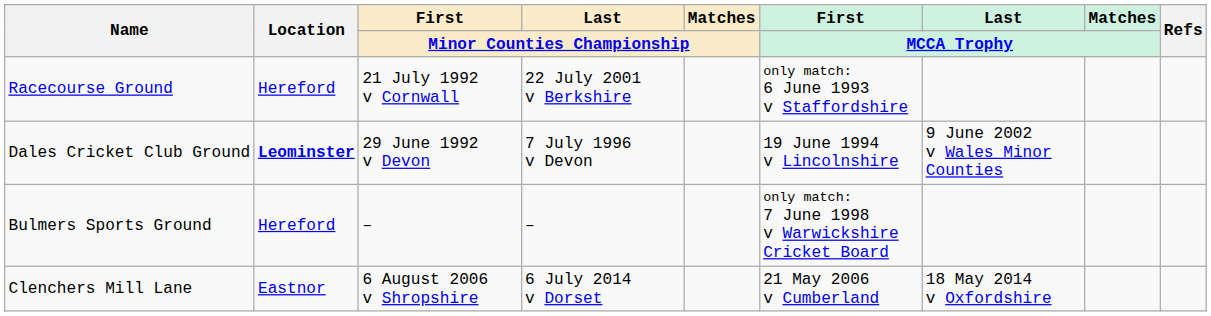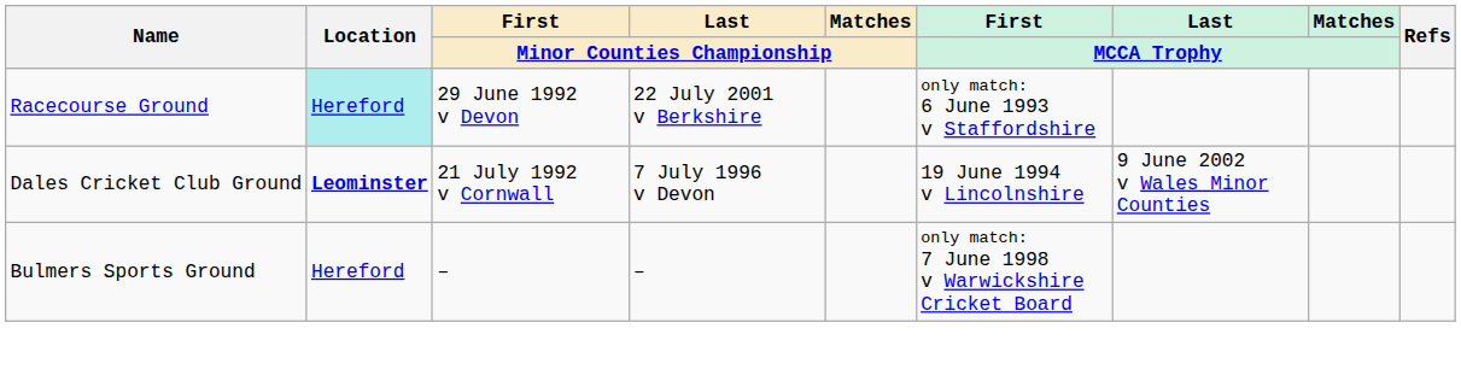Racecourse Ground | Location: no background -> paleturquoise background
Racecourse Ground | First / Minor Counties Championship: 21 July 1992 v Cornwall -> 29 June 1992 v Devon
Dales Cricket Club Ground | First / Minor Counties Championship: 29 June 1992 v Devon -> 21 July 1992 v Cornwall
- row: Clenchers Mill Lane | Eastnor | 6 August 2006 v Shropshire | 6 July 2014 v Dorset | 21 May 2006 v Cumberland | 18 May 2014 v Oxfordshire
